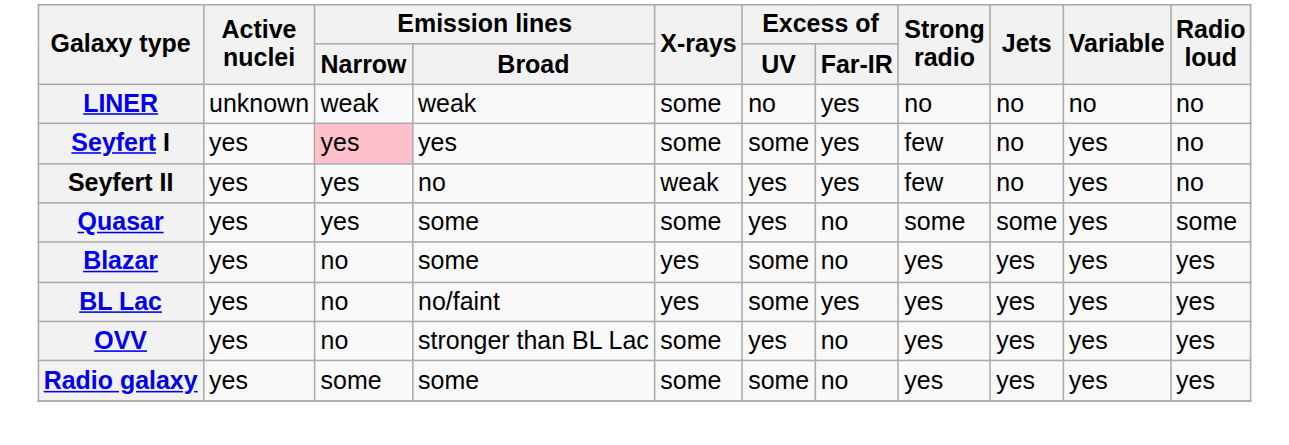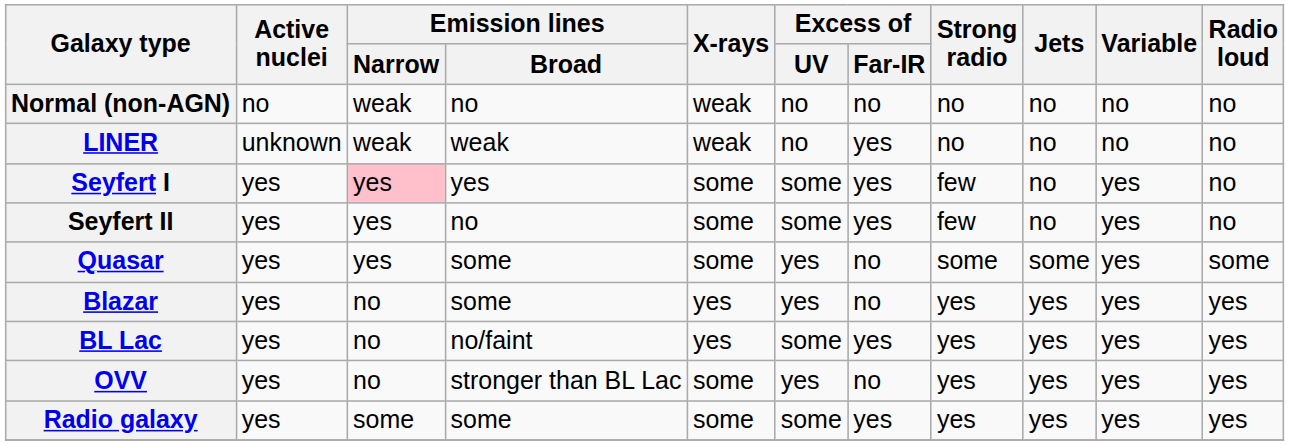+ row: Normal (non-AGN) | no | weak | no | weak | no | no | no | no | no | no
LINER | X-rays: some -> weak
Seyfert II | X-rays: weak -> some
Seyfert II | Excess of / UV: yes -> some
Blazar | Excess of / UV: some -> yes
Radio galaxy | Excess of / Far-IR: no -> yes
